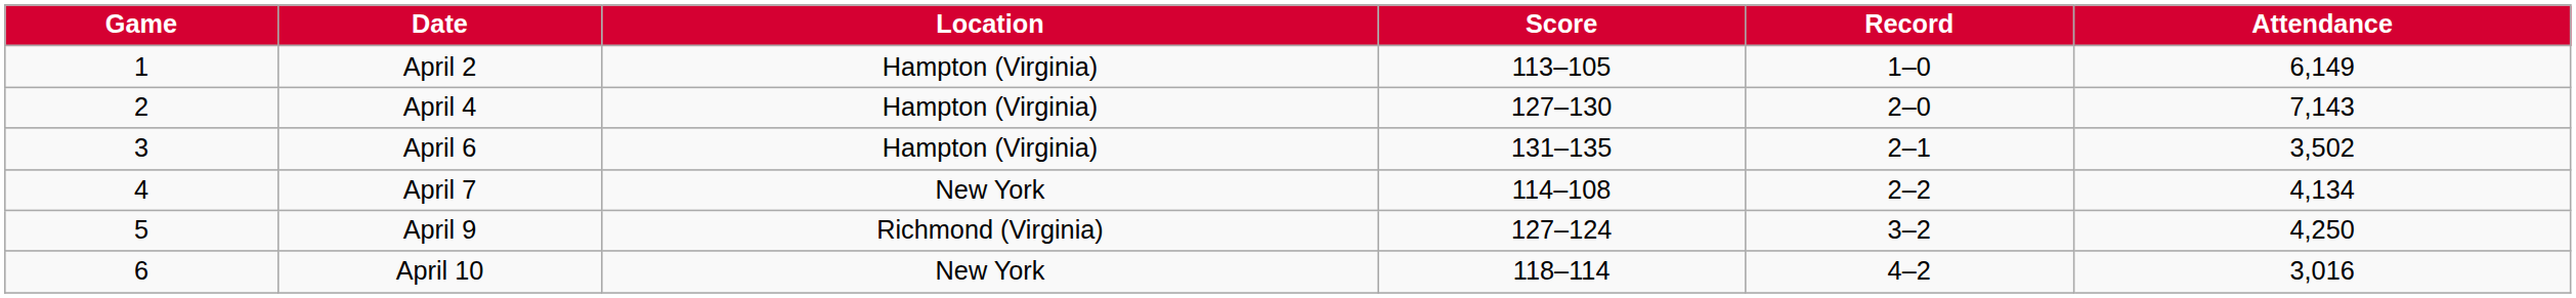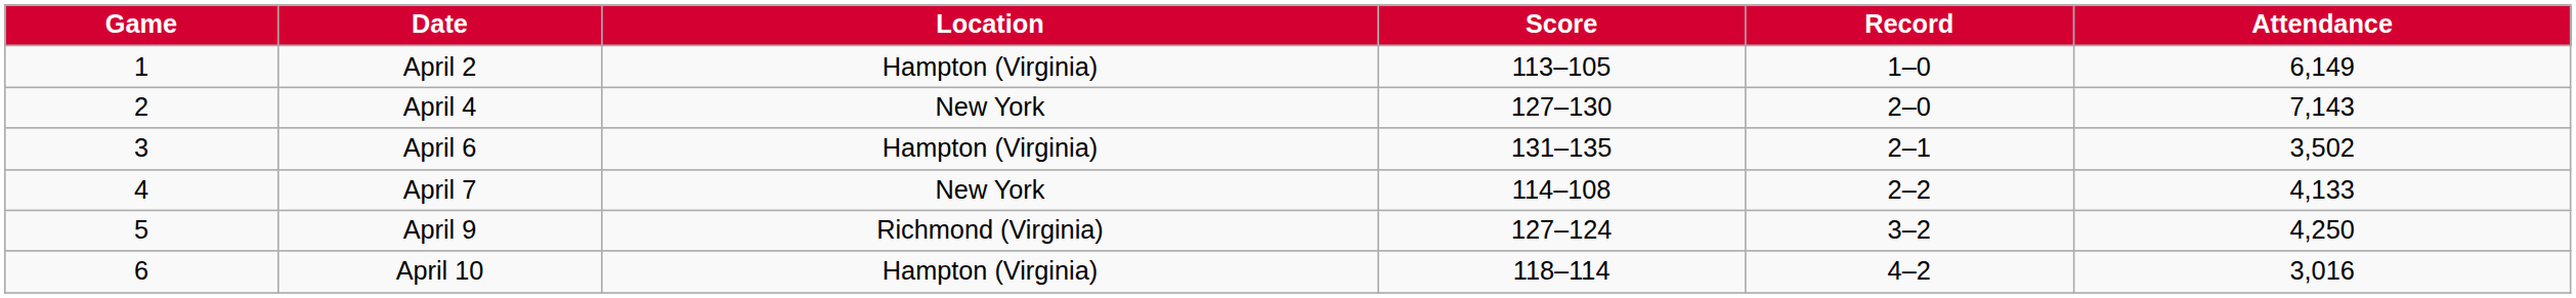April 4 | Location: Hampton (Virginia) -> New York
April 7 | Attendance: 4,134 -> 4,133
April 10 | Location: New York -> Hampton (Virginia)
